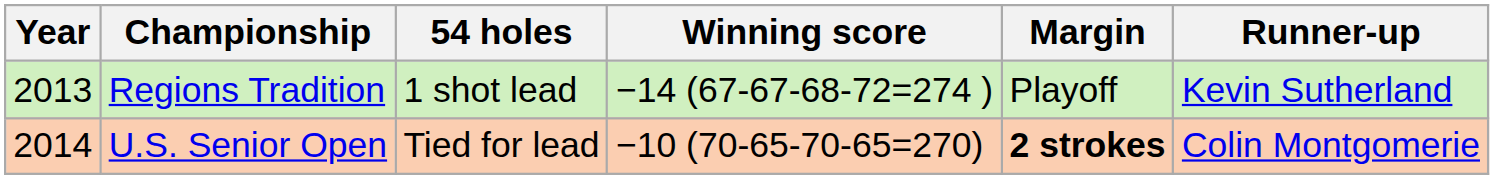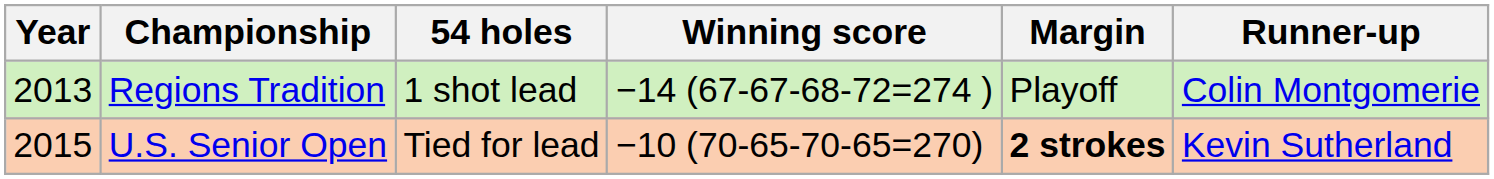Regions Tradition | Runner-up: Kevin Sutherland -> Colin Montgomerie
U.S. Senior Open | Year: 2014 -> 2015
U.S. Senior Open | Runner-up: Colin Montgomerie -> Kevin Sutherland
